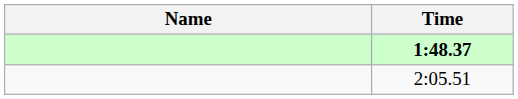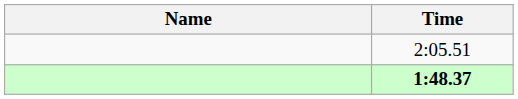rows swapped: 1:48.37 <-> 2:05.51
